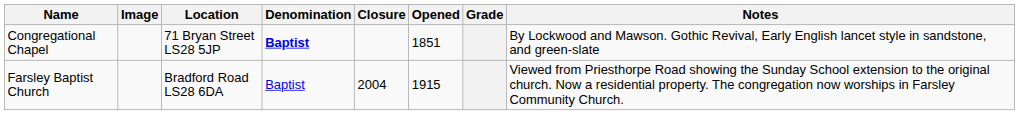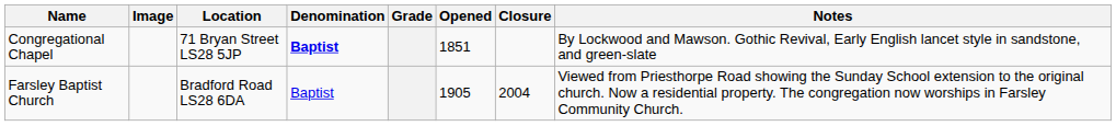columns swapped: Grade <-> Closure
Farsley Baptist Church | Opened: 1915 -> 1905
